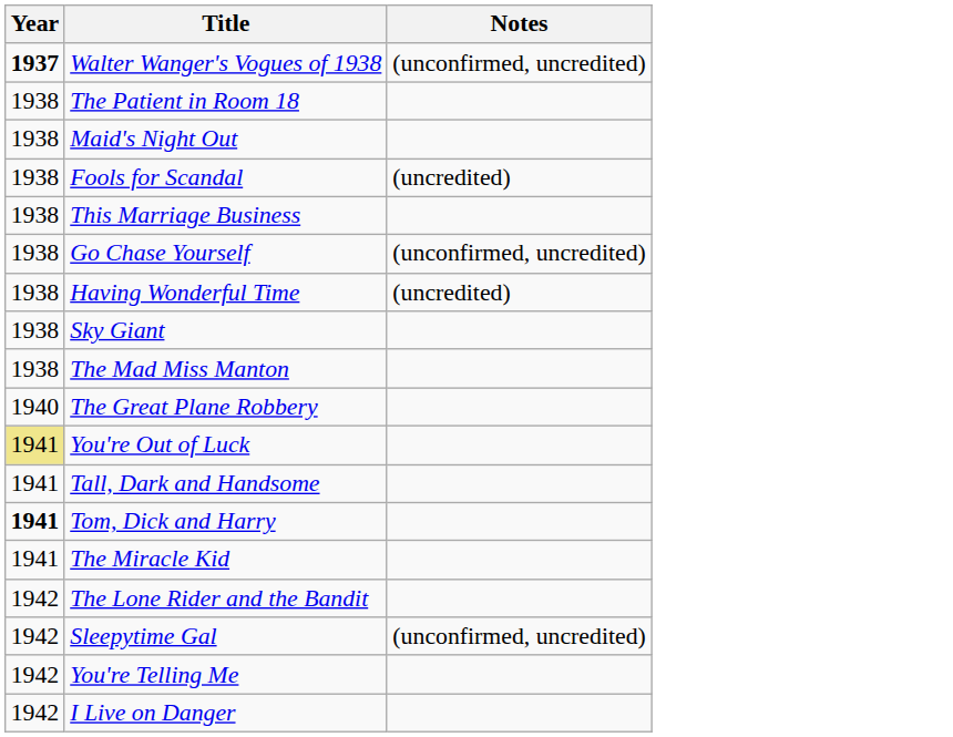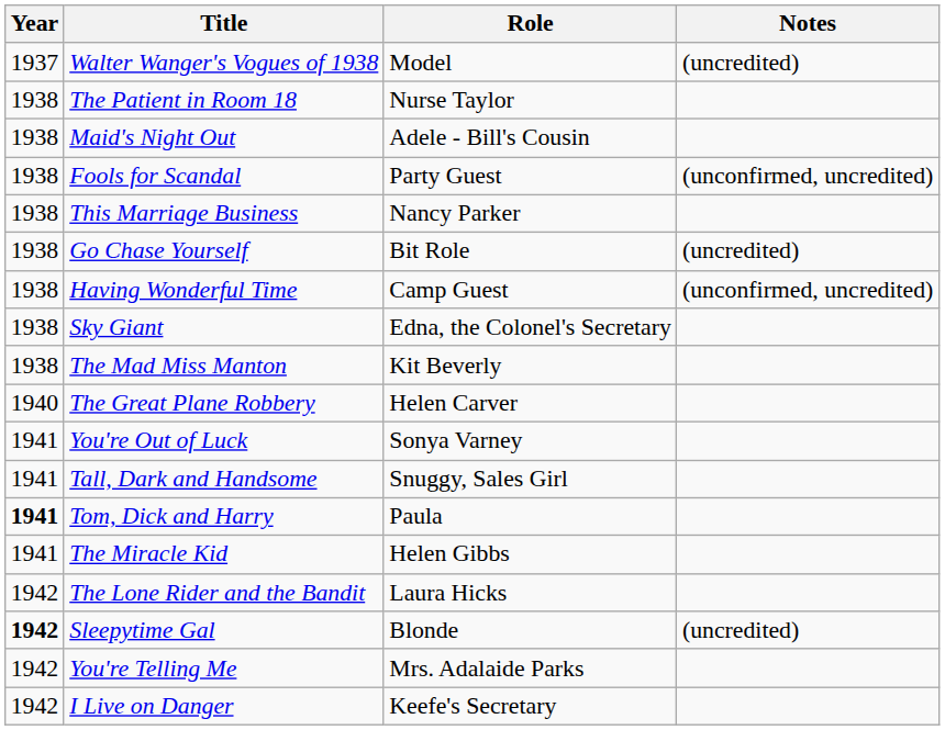+ column: Role | Model | Nurse Taylor | Adele - Bill's Cousin | Party Guest | Nancy Parker | Bit Role | Camp Guest | Edna, the Colonel's Secretary | Kit Beverly | Helen Carver | Sonya Varney | Snuggy, Sales Girl | Paula | Helen Gibbs | Laura Hicks | Blonde | Mrs. Adalaide Parks | Keefe's Secretary
Walter Wanger's Vogues of 1938 | Year: bold -> normal
Walter Wanger's Vogues of 1938 | Notes: (unconfirmed, uncredited) -> (uncredited)
Fools for Scandal | Notes: (uncredited) -> (unconfirmed, uncredited)
Go Chase Yourself | Notes: (unconfirmed, uncredited) -> (uncredited)
Having Wonderful Time | Notes: (uncredited) -> (unconfirmed, uncredited)
You're Out of Luck | Year: khaki background -> no background
Sleepytime Gal | Year: normal -> bold
Sleepytime Gal | Notes: (unconfirmed, uncredited) -> (uncredited)
